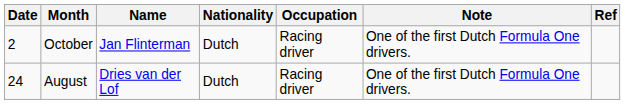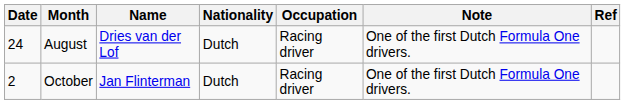rows swapped: August <-> October
